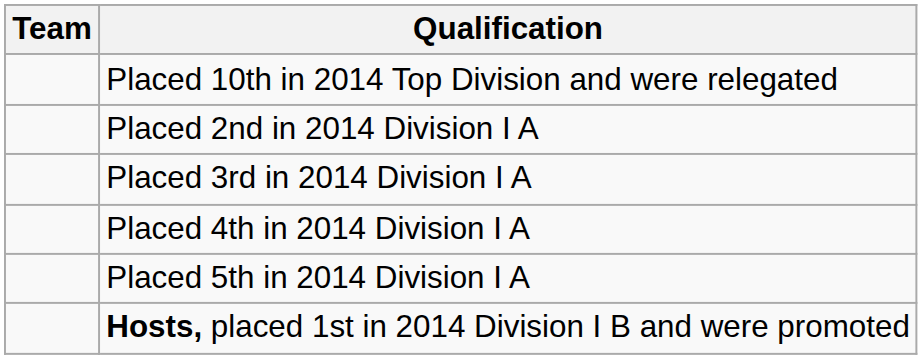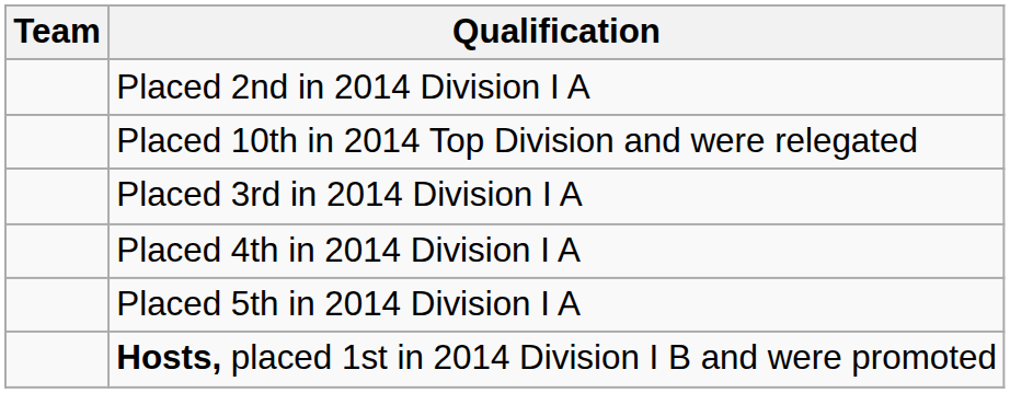rows swapped: Placed 10th in 2014 Top Division and were relegated <-> Placed 2nd in 2014 Division I A
